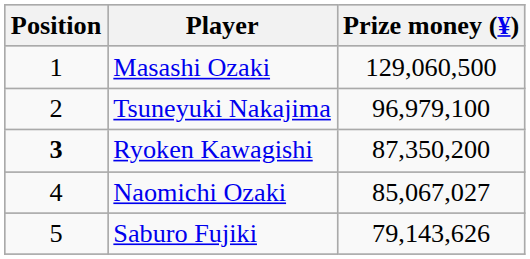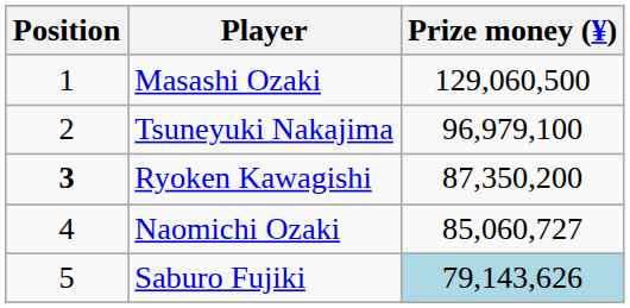Naomichi Ozaki | Prize money (¥): 85,067,027 -> 85,060,727
Saburo Fujiki | Prize money (¥): no background -> lightblue background
